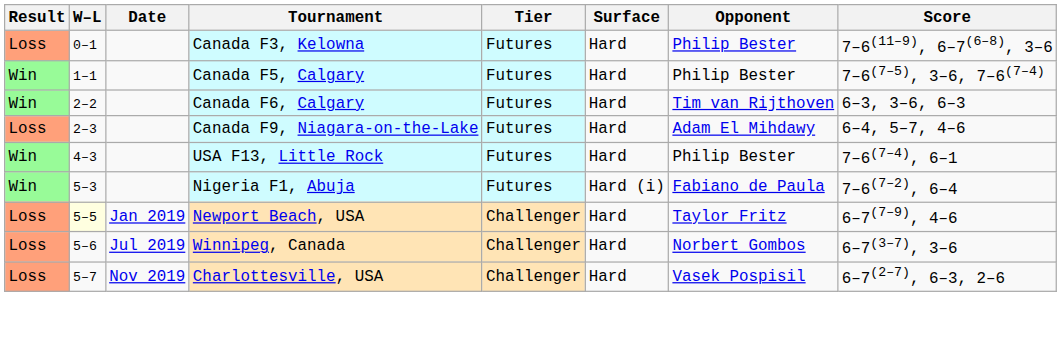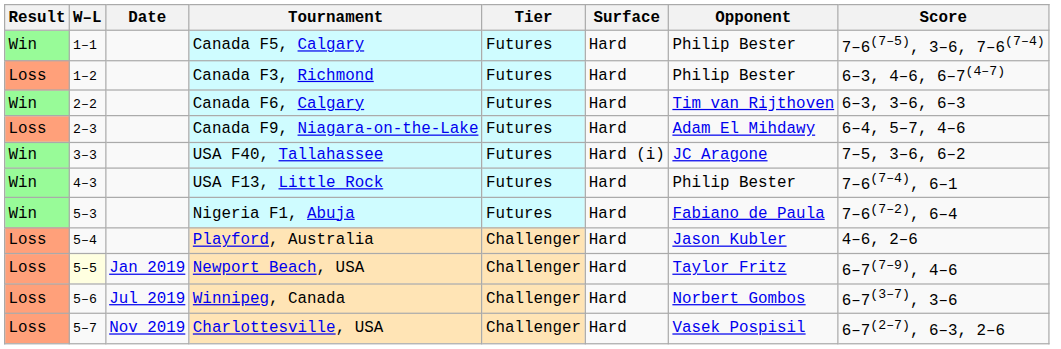- row: Loss | 0–1 | Canada F3, Kelowna | Futures | Hard | Philip Bester | 7–6(11–9), 6–7(6–8), 3–6
+ row: Loss | 1–2 | Canada F3, Richmond | Futures | Hard | Philip Bester | 6–3, 4–6, 6–7(4–7)
+ row: Win | 3–3 | USA F40, Tallahassee | Futures | Hard (i) | JC Aragone | 7–5, 3–6, 6–2
Nigeria F1, Abuja | Surface: Hard (i) -> Hard
+ row: Loss | 5–4 | Playford, Australia | Challenger | Hard | Jason Kubler | 4–6, 2–6
